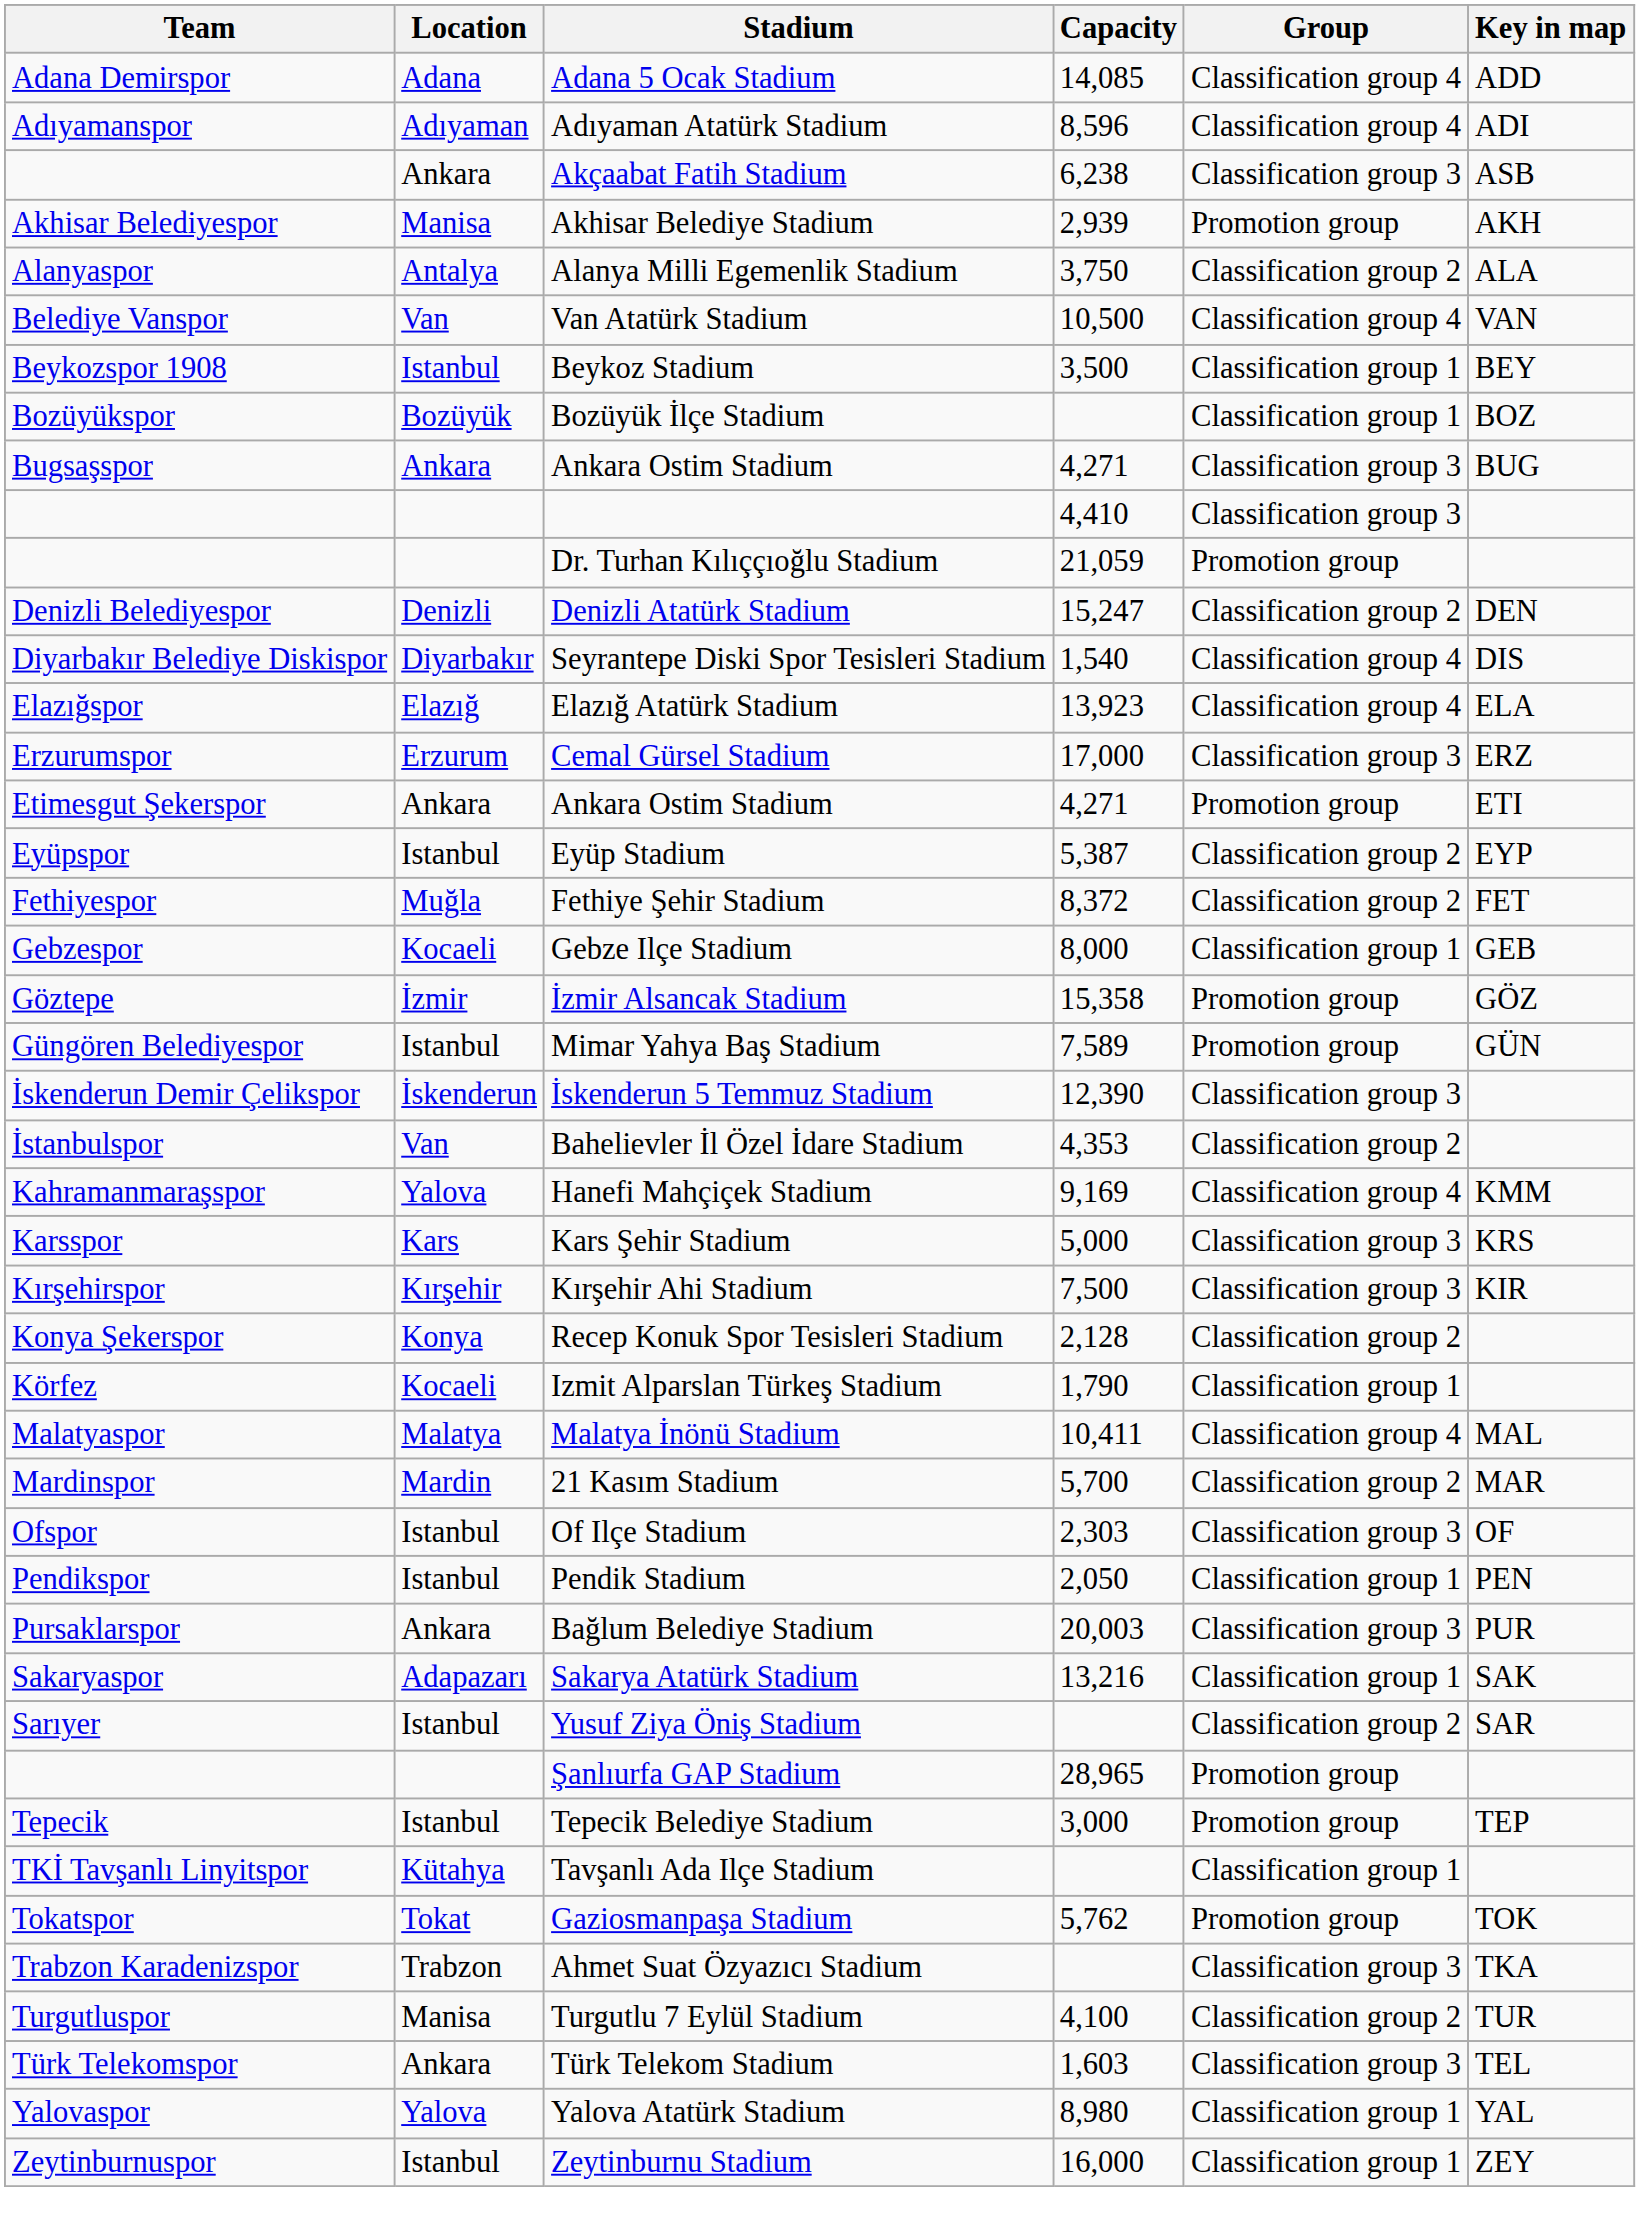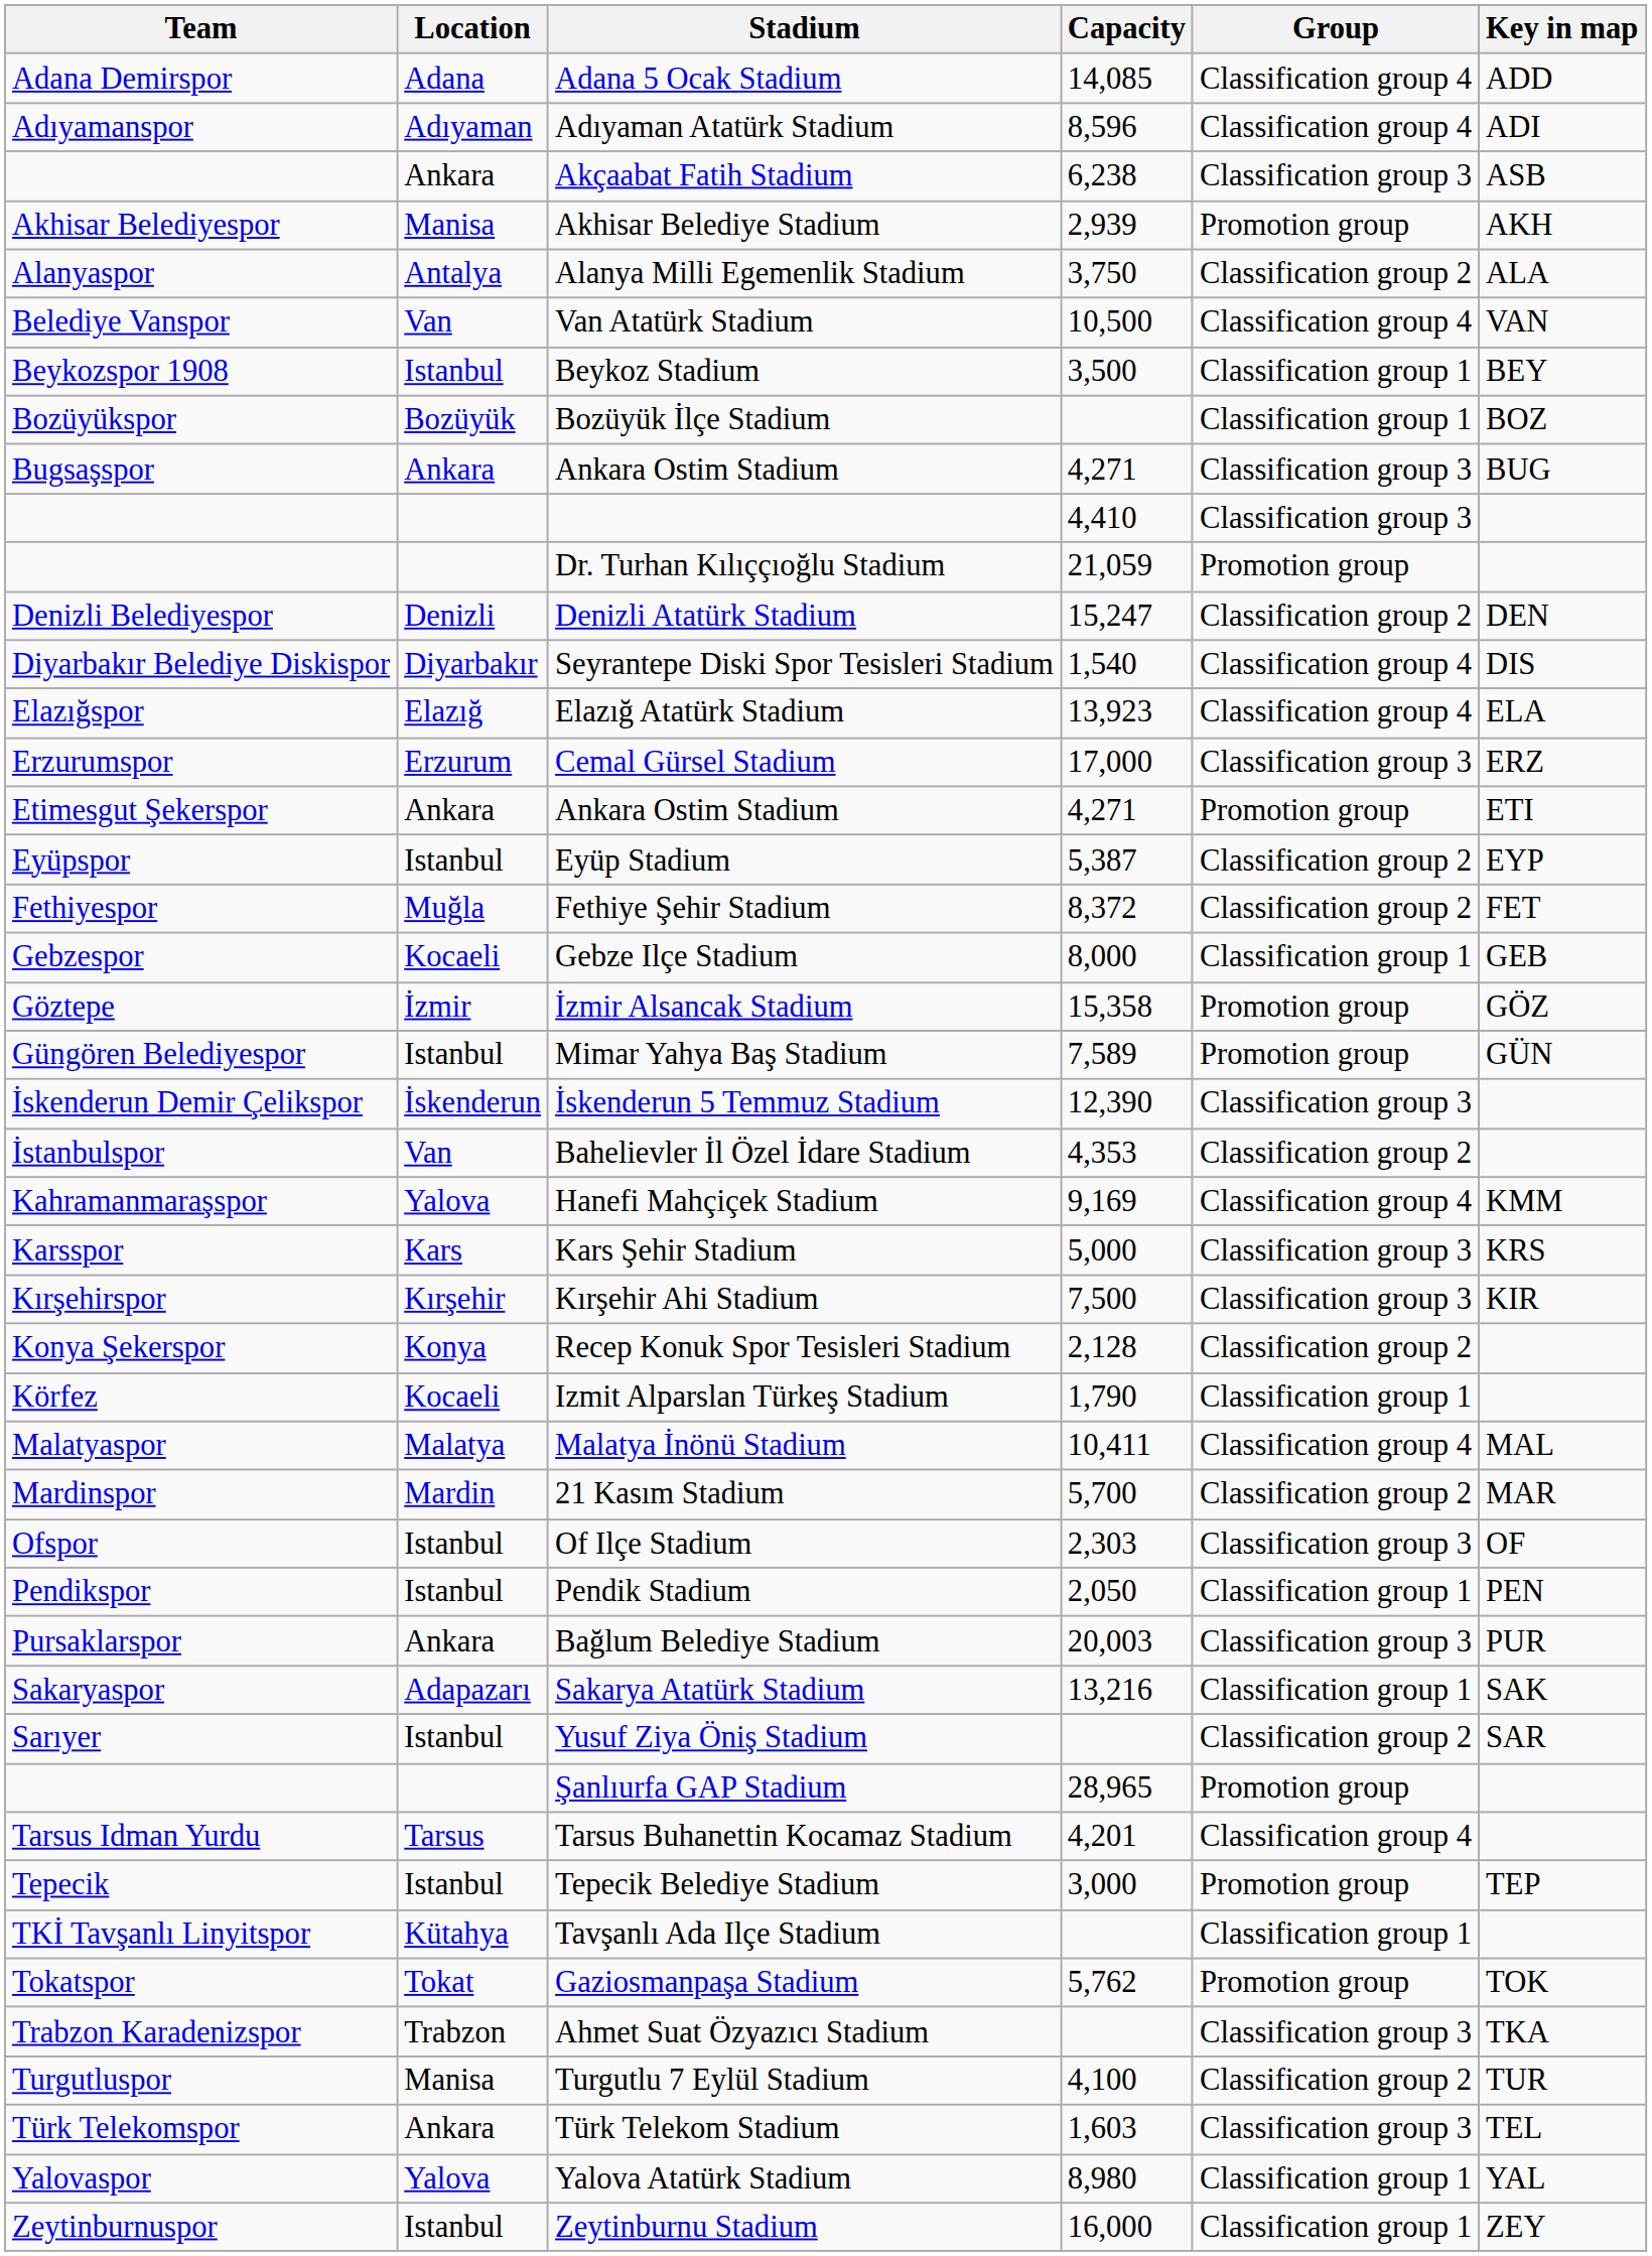+ row: Tarsus Idman Yurdu | Tarsus | Tarsus Buhanettin Kocamaz Stadium | 4,201 | Classification group 4
